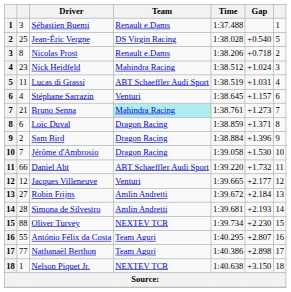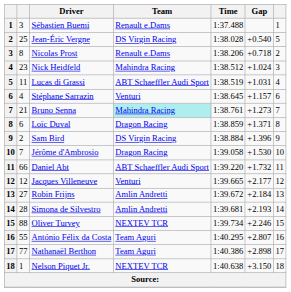Sam Bird | Team: Dragon Racing -> DS Virgin Racing
Oliver Turvey | Gap: +2.230 -> +2.246
